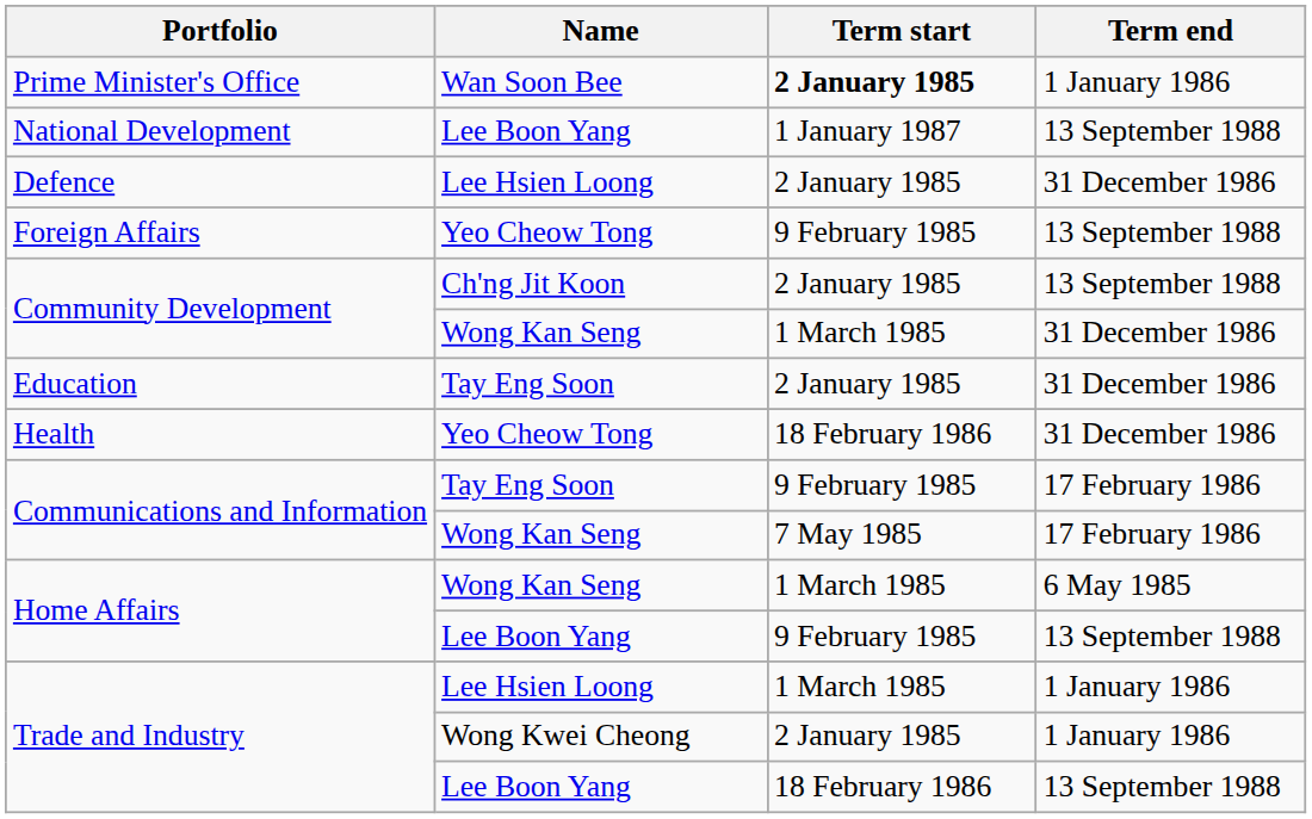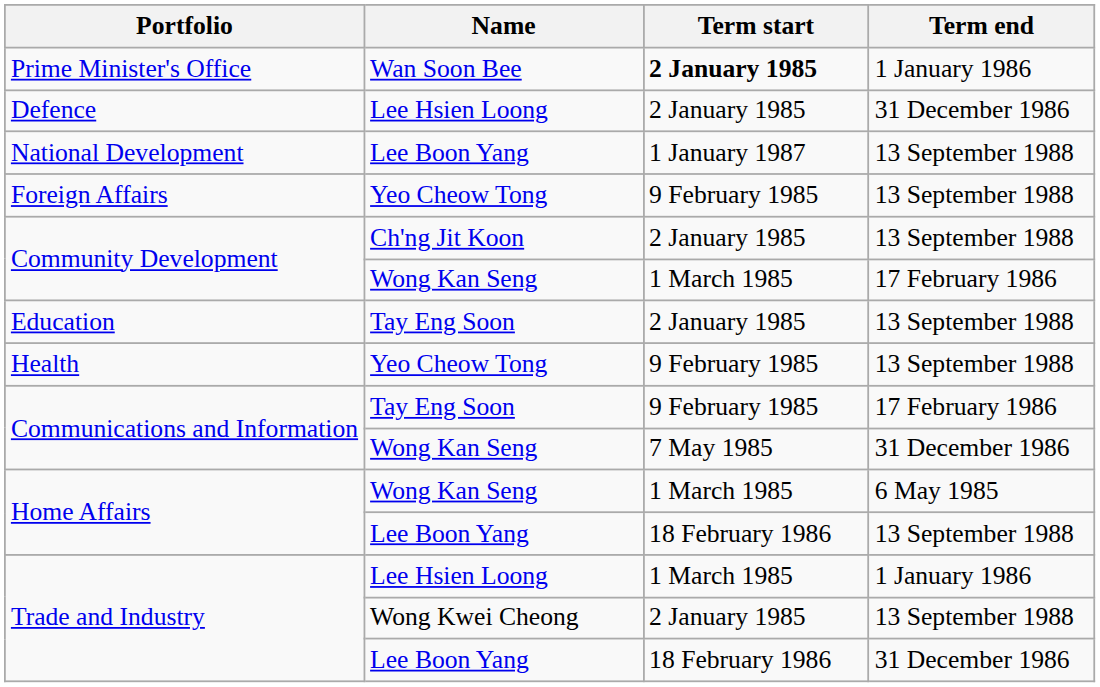rows swapped: Defence <-> National Development
Community Development / Wong Kan Seng | Term end: 31 December 1986 -> 17 February 1986
Education | Term end: 31 December 1986 -> 13 September 1988
Health | Term start: 18 February 1986 -> 9 February 1985
Health | Term end: 31 December 1986 -> 13 September 1988
Communications and Information / Wong Kan Seng | Term end: 17 February 1986 -> 31 December 1986
Home Affairs / Lee Boon Yang | Term start: 9 February 1985 -> 18 February 1986
Trade and Industry / Wong Kwei Cheong | Term end: 1 January 1986 -> 13 September 1988
Trade and Industry / Lee Boon Yang | Term end: 13 September 1988 -> 31 December 1986
